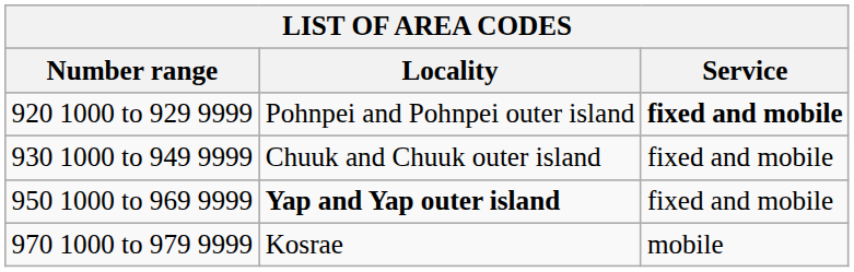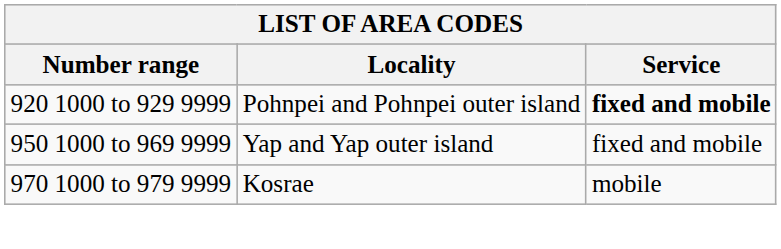- row: 930 1000 to 949 9999 | Chuuk and Chuuk outer island | fixed and mobile
950 1000 to 969 9999 | Locality: bold -> normal
